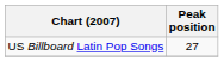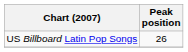US Billboard Latin Pop Songs | Peak position: 27 -> 26
